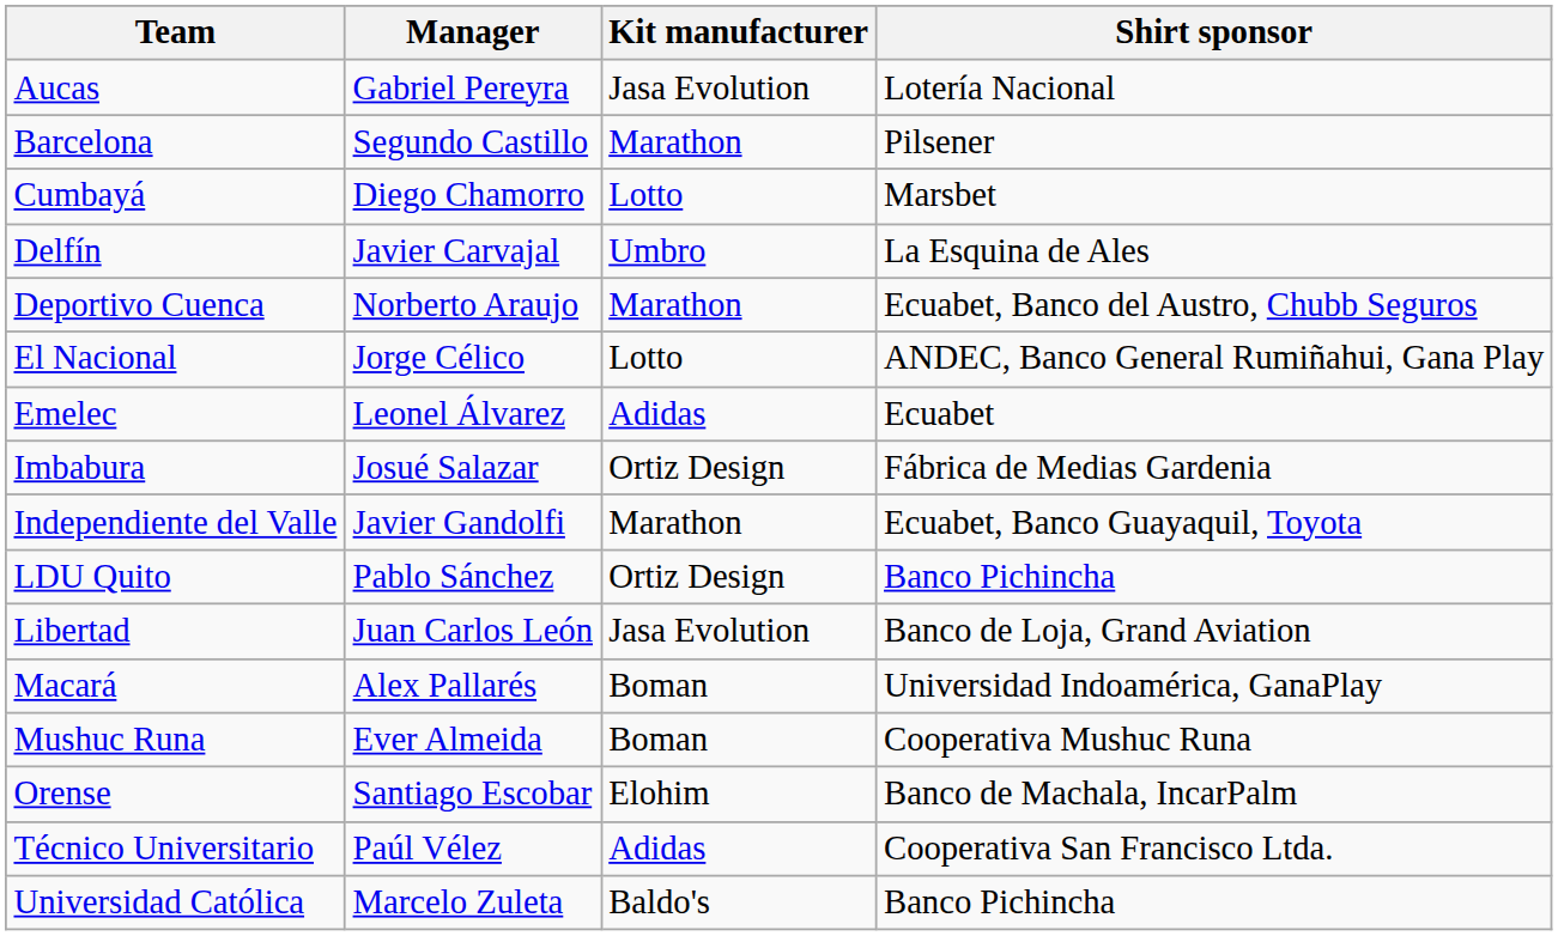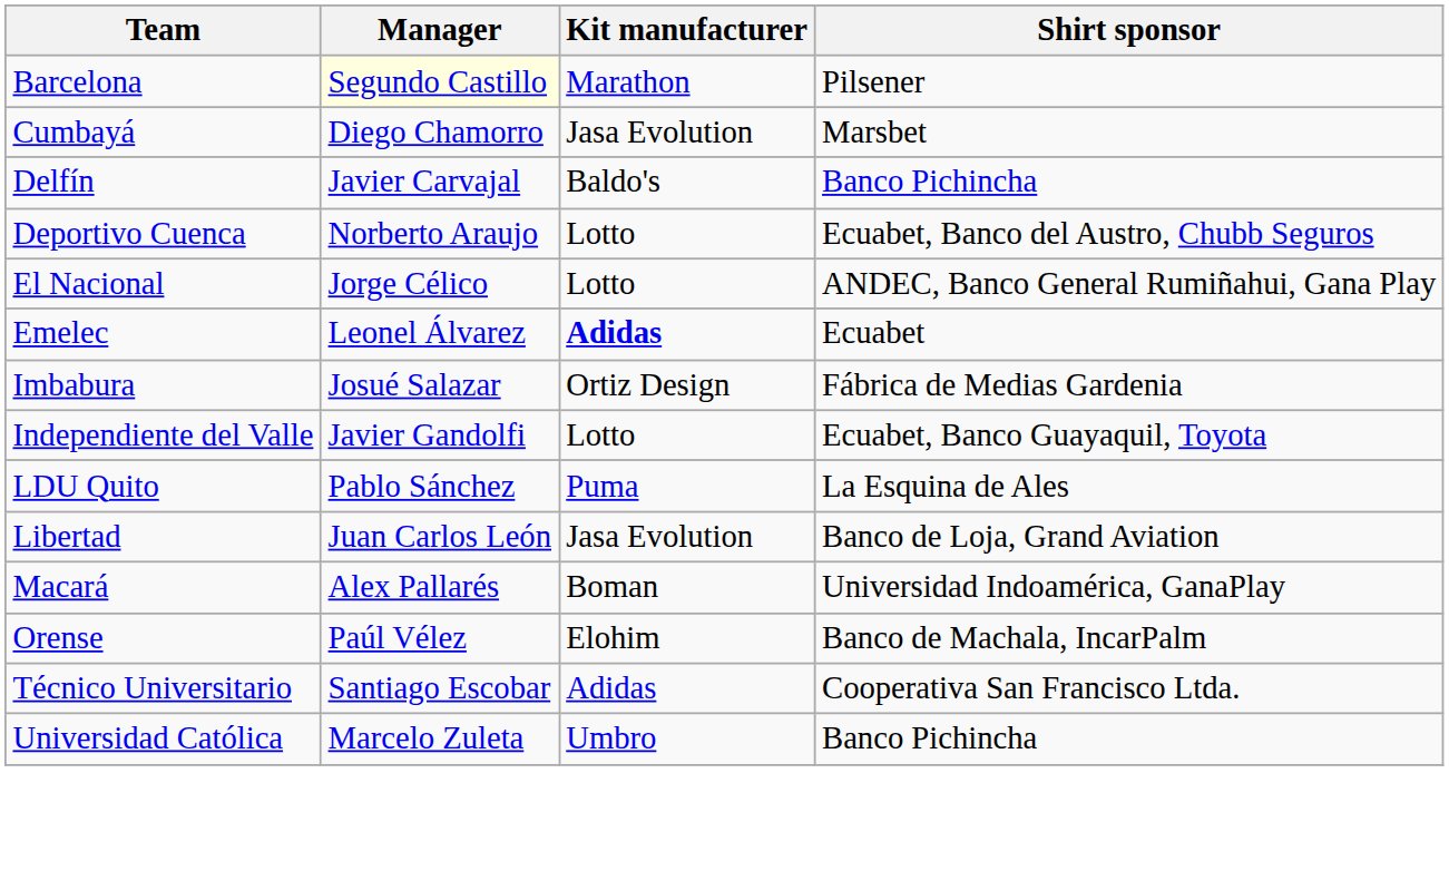- row: Aucas | Gabriel Pereyra | Jasa Evolution | Lotería Nacional
Barcelona | Manager: no background -> lightyellow background
Cumbayá | Kit manufacturer: Lotto -> Jasa Evolution
Delfín | Kit manufacturer: Umbro -> Baldo's
Delfín | Shirt sponsor: La Esquina de Ales -> Banco Pichincha
Deportivo Cuenca | Kit manufacturer: Marathon -> Lotto
Emelec | Kit manufacturer: normal -> bold
Independiente del Valle | Kit manufacturer: Marathon -> Lotto
LDU Quito | Kit manufacturer: Ortiz Design -> Puma
LDU Quito | Shirt sponsor: Banco Pichincha -> La Esquina de Ales
- row: Mushuc Runa | Ever Almeida | Boman | Cooperativa Mushuc Runa
Orense | Manager: Santiago Escobar -> Paúl Vélez
Técnico Universitario | Manager: Paúl Vélez -> Santiago Escobar
Universidad Católica | Kit manufacturer: Baldo's -> Umbro
